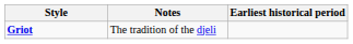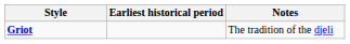columns swapped: Earliest historical period <-> Notes
